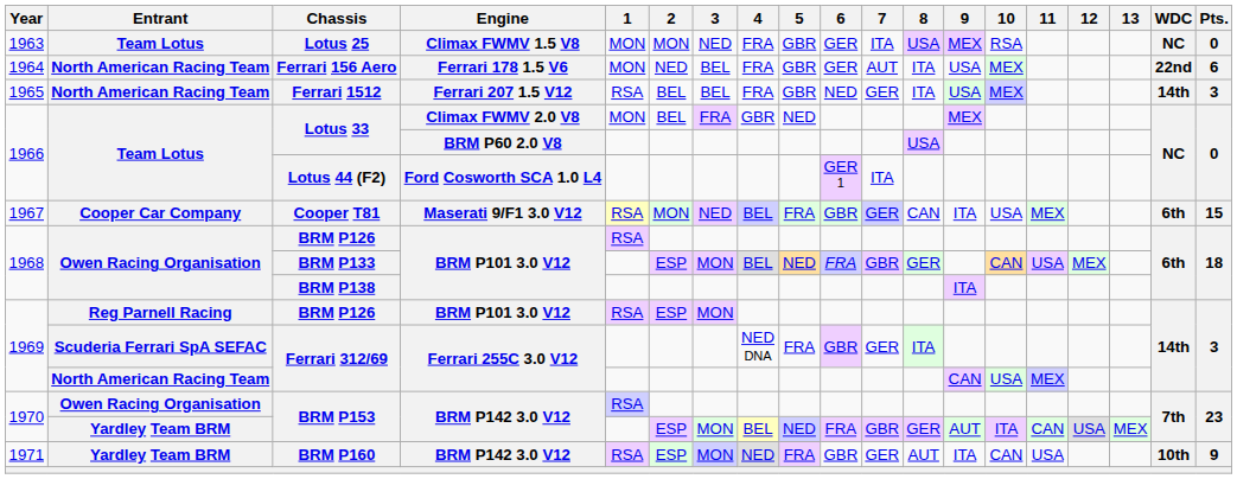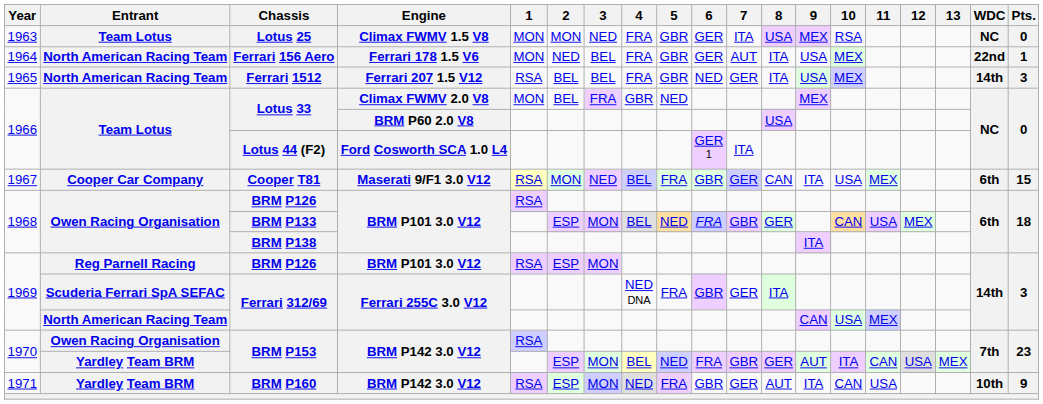Ferrari 156 Aero | Pts.: 6 -> 1
